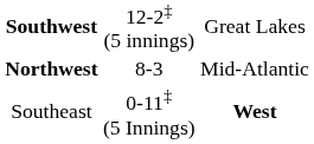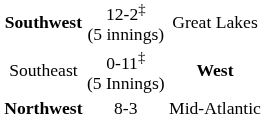rows swapped: Southeast <-> Northwest
